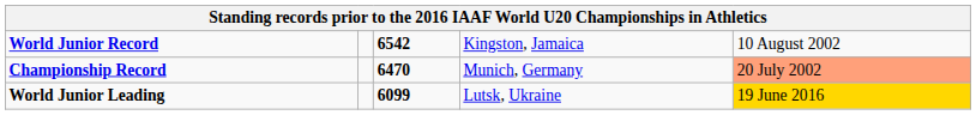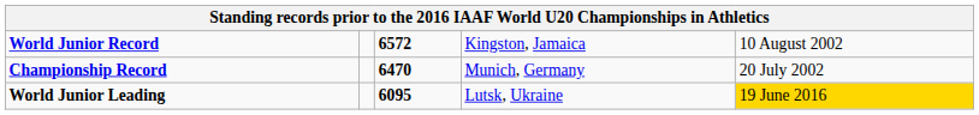World Junior Record | column 3: 6542 -> 6572
Championship Record | column 5: lightsalmon background -> no background
World Junior Leading | column 3: 6099 -> 6095
